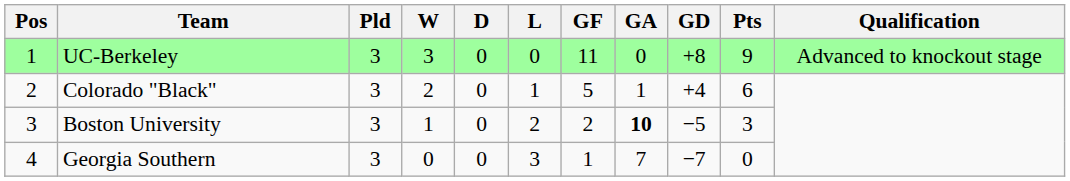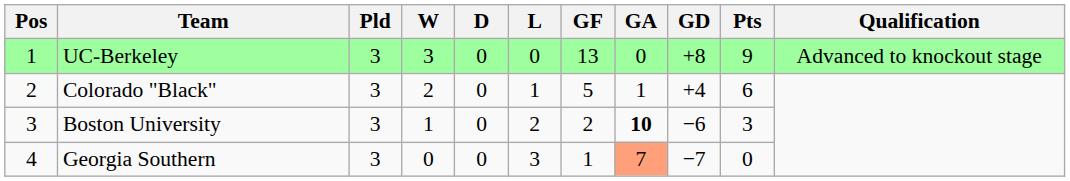UC-Berkeley | GF: 11 -> 13
Boston University | GD: −5 -> −6
Georgia Southern | GA: no background -> lightsalmon background
